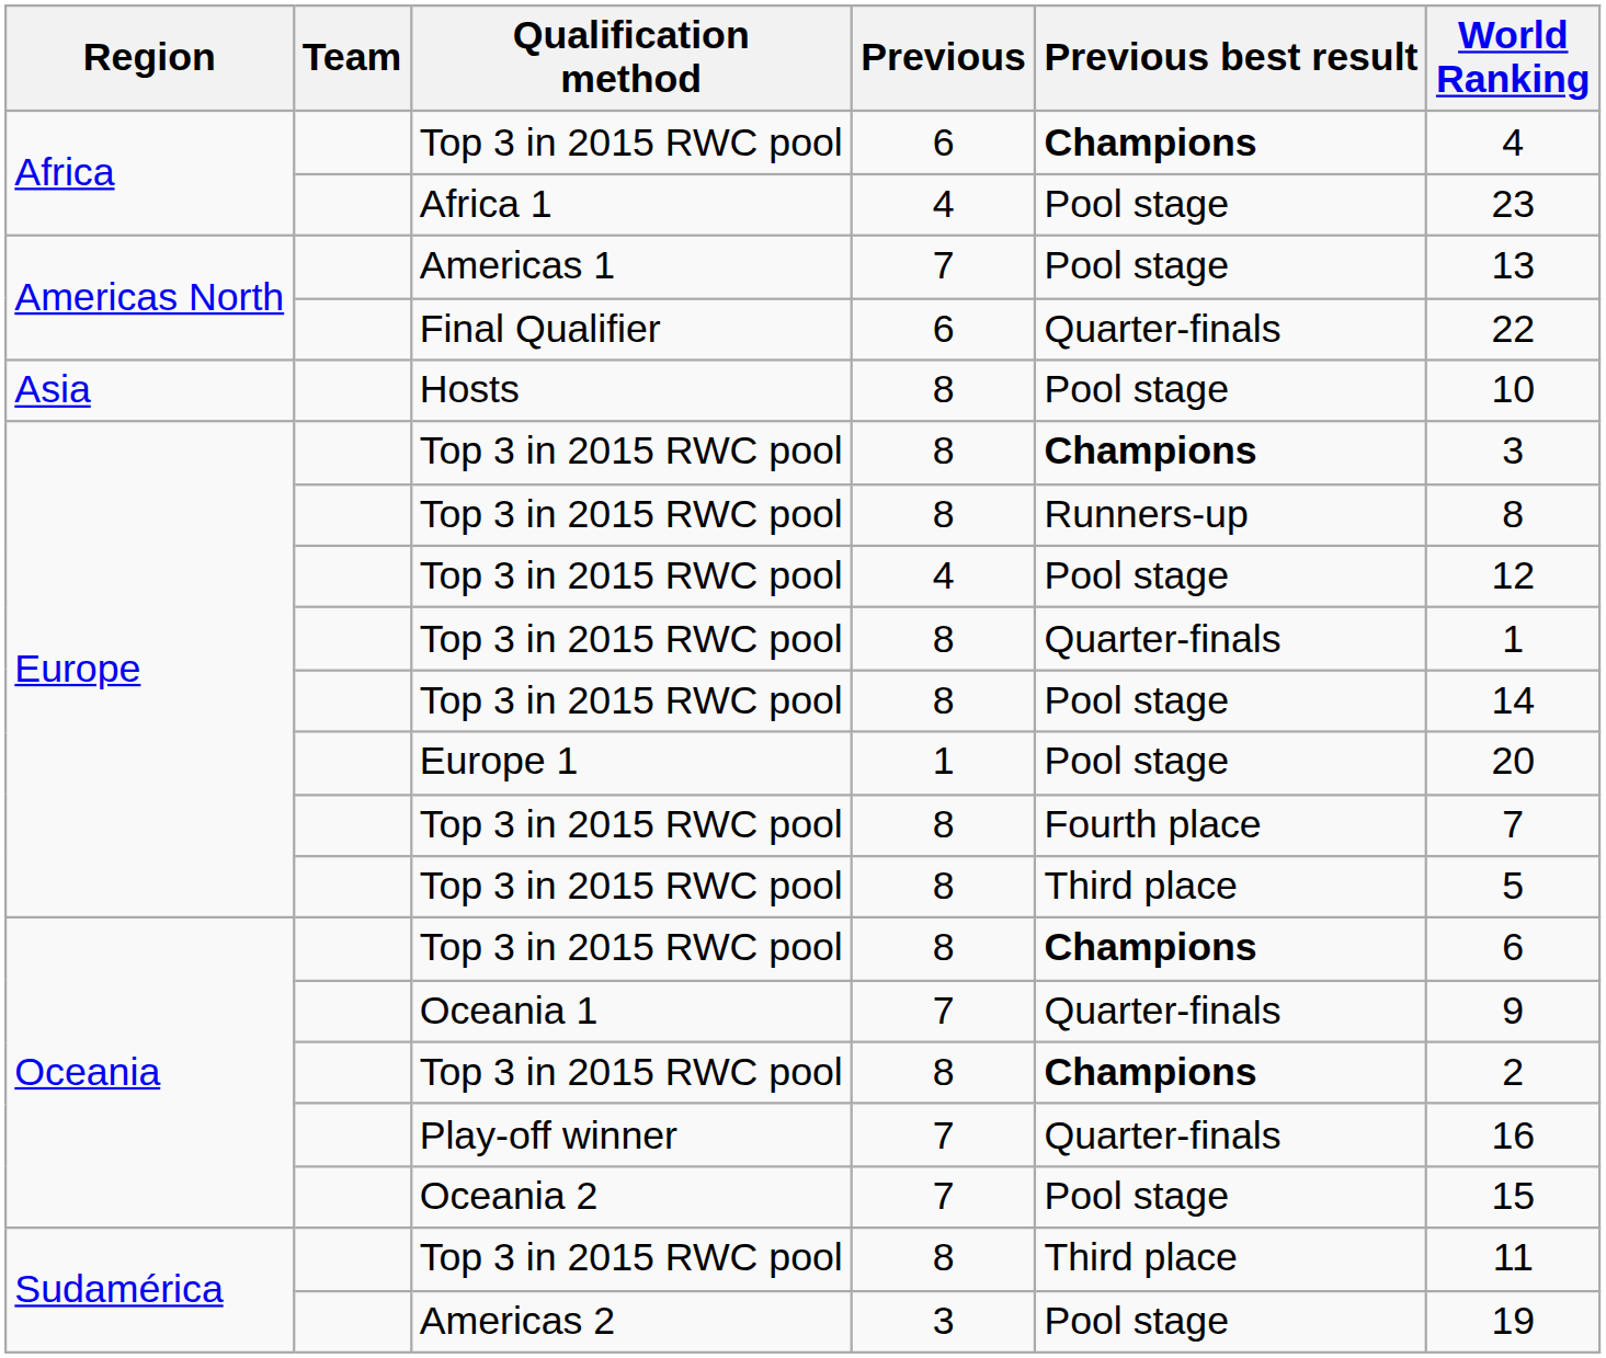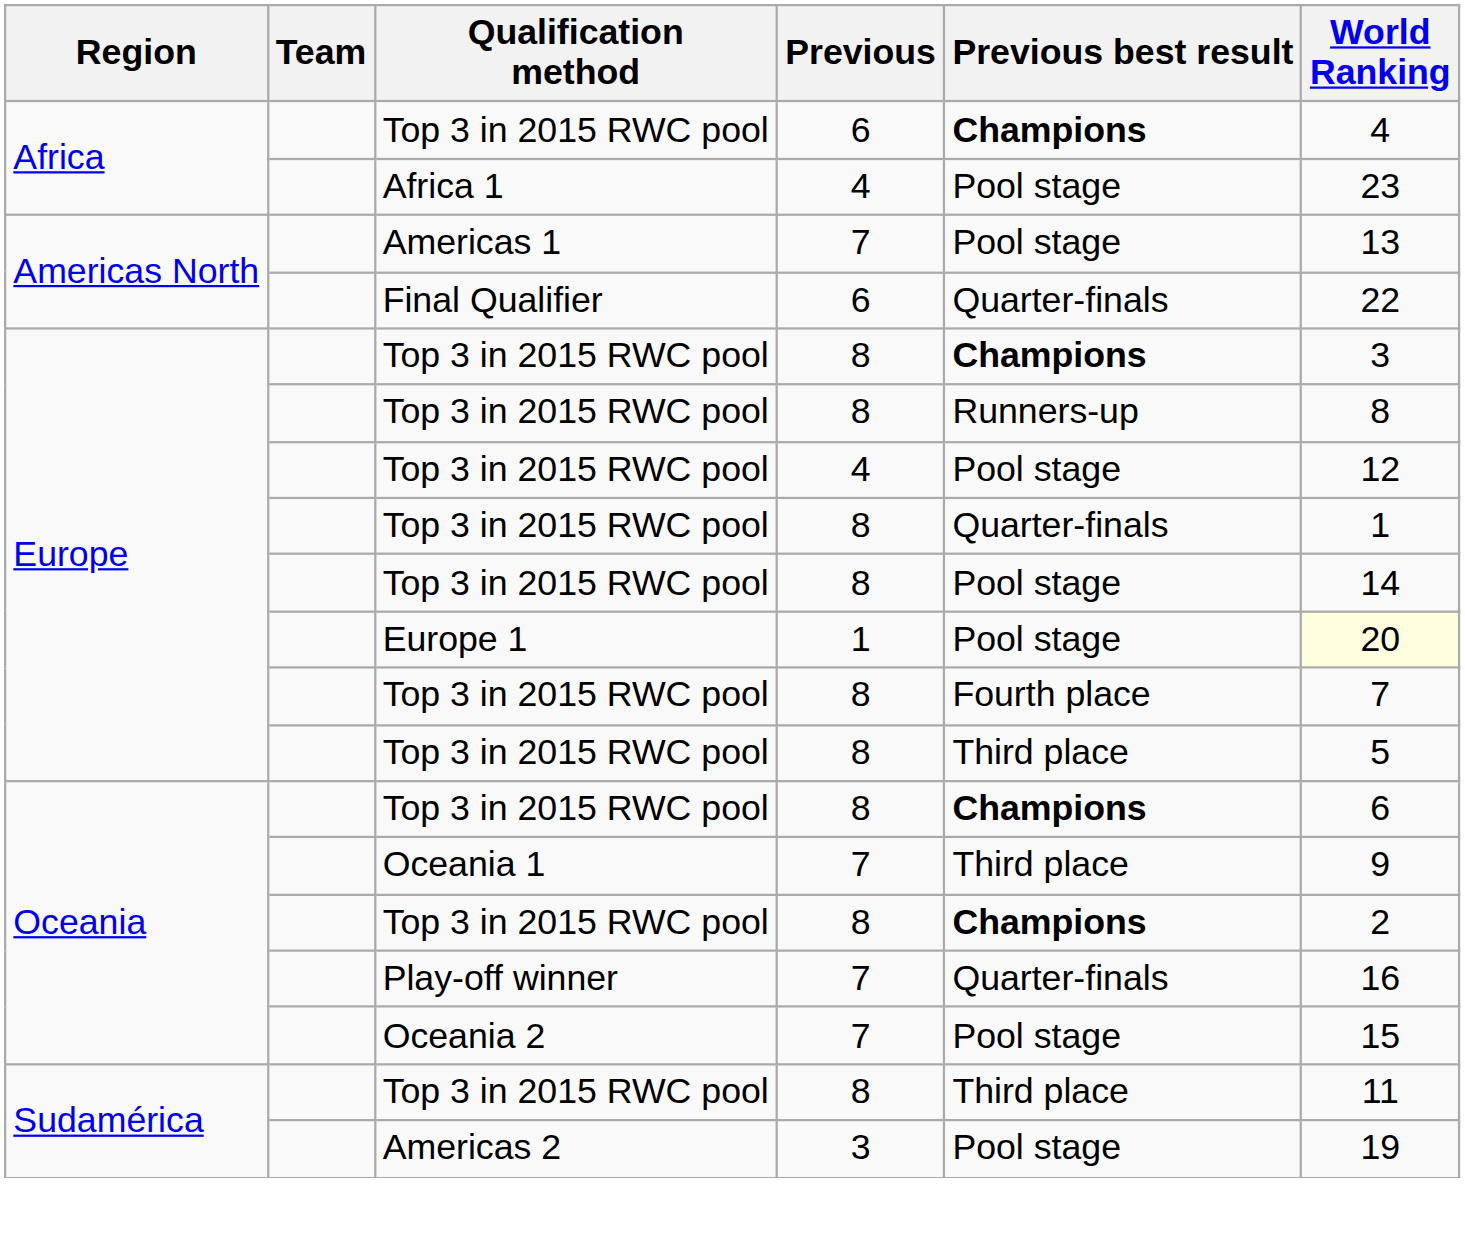- row: Asia | Hosts | 8 | Pool stage | 10
Europe 1 | World Ranking: no background -> lightyellow background
Oceania 1 | Previous best result: Quarter-finals -> Third place
